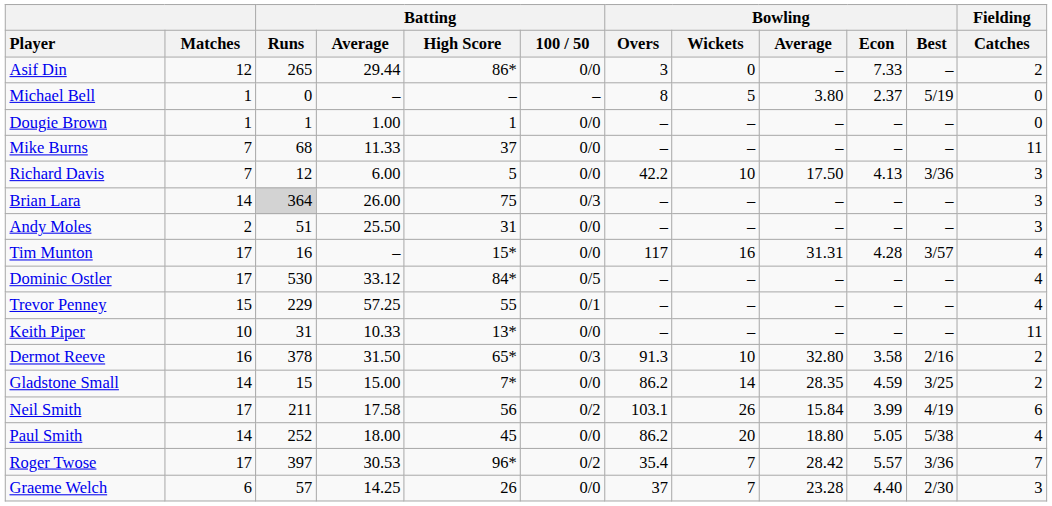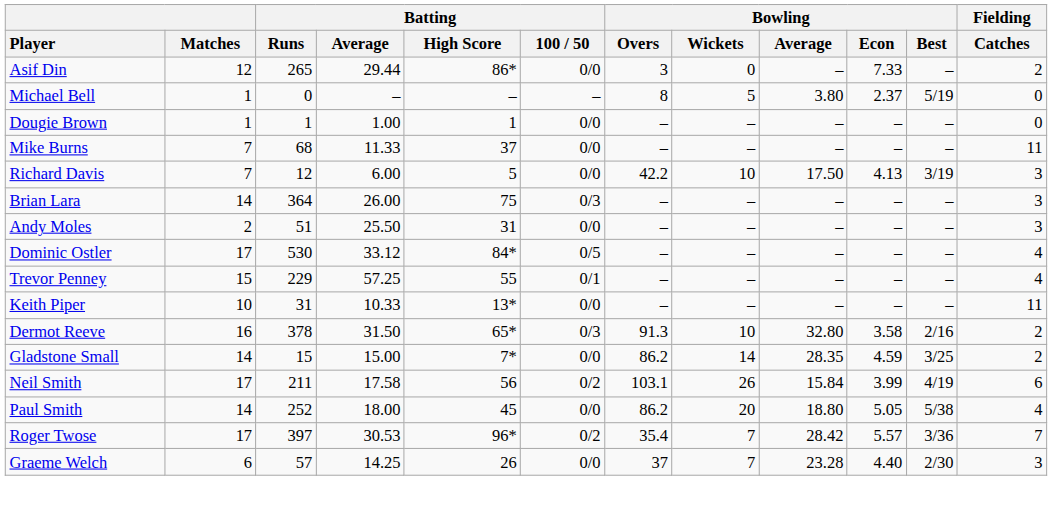Richard Davis | Bowling / Best: 3/36 -> 3/19
Brian Lara | Batting / Runs: lightgrey background -> no background
- row: Tim Munton | 17 | 16 | – | 15* | 0/0 | 117 | 16 | 31.31 | 4.28 | 3/57 | 4
